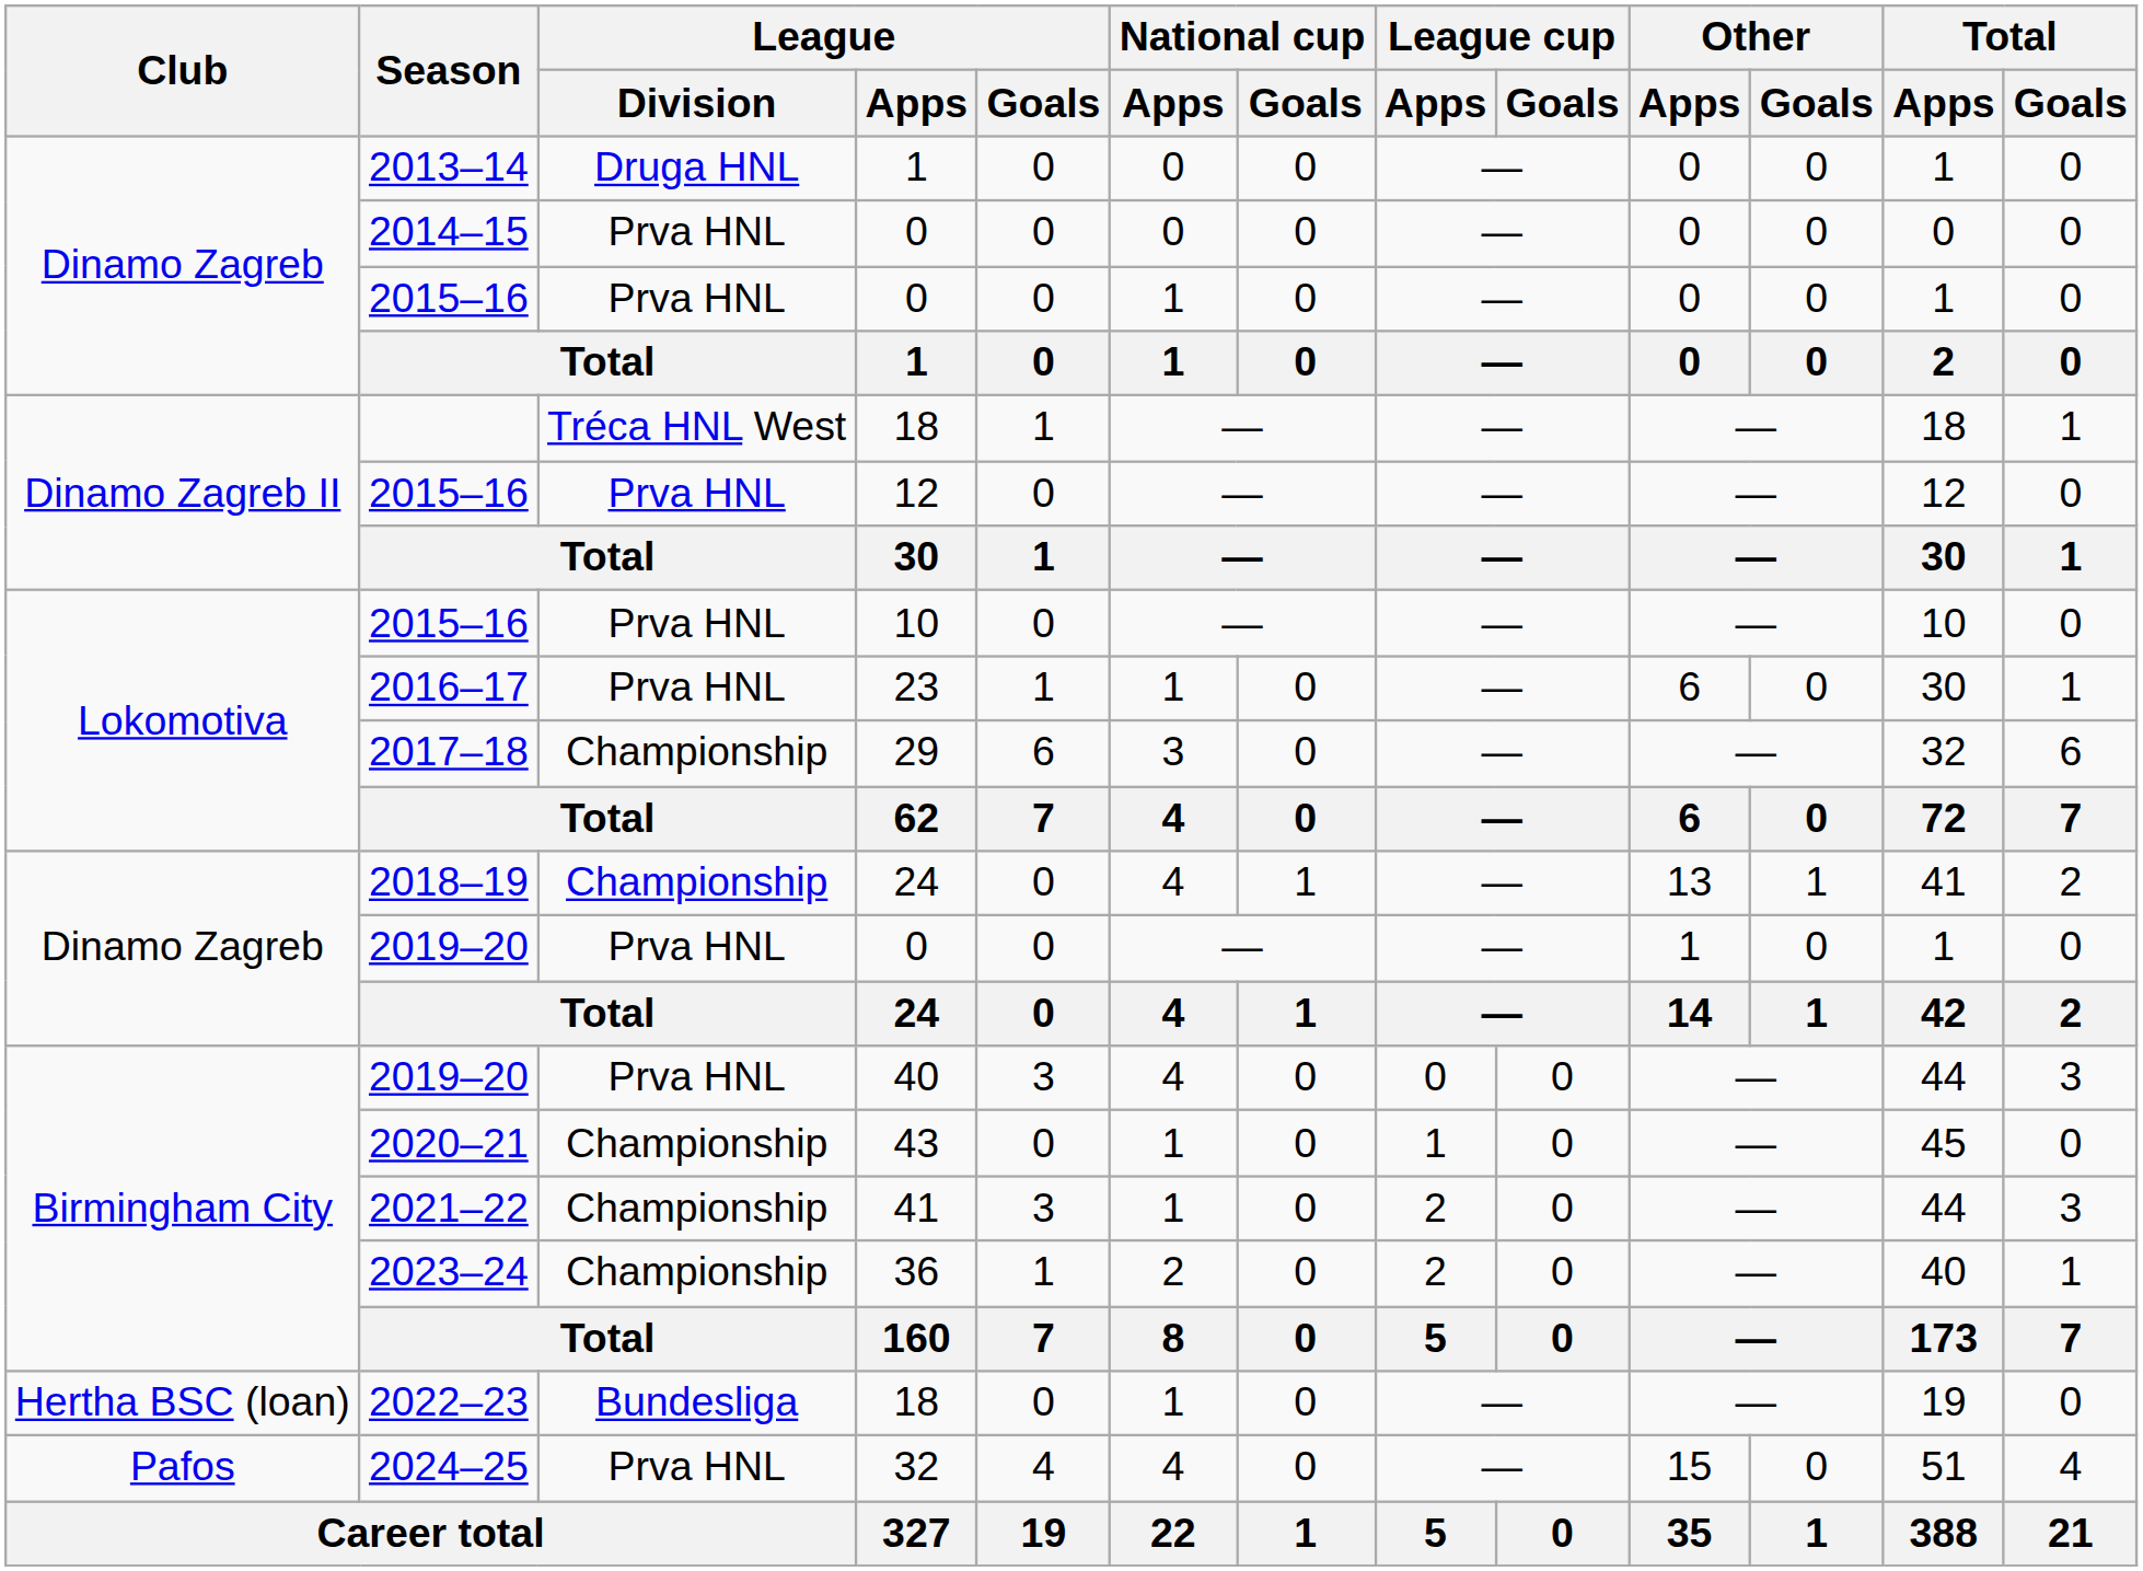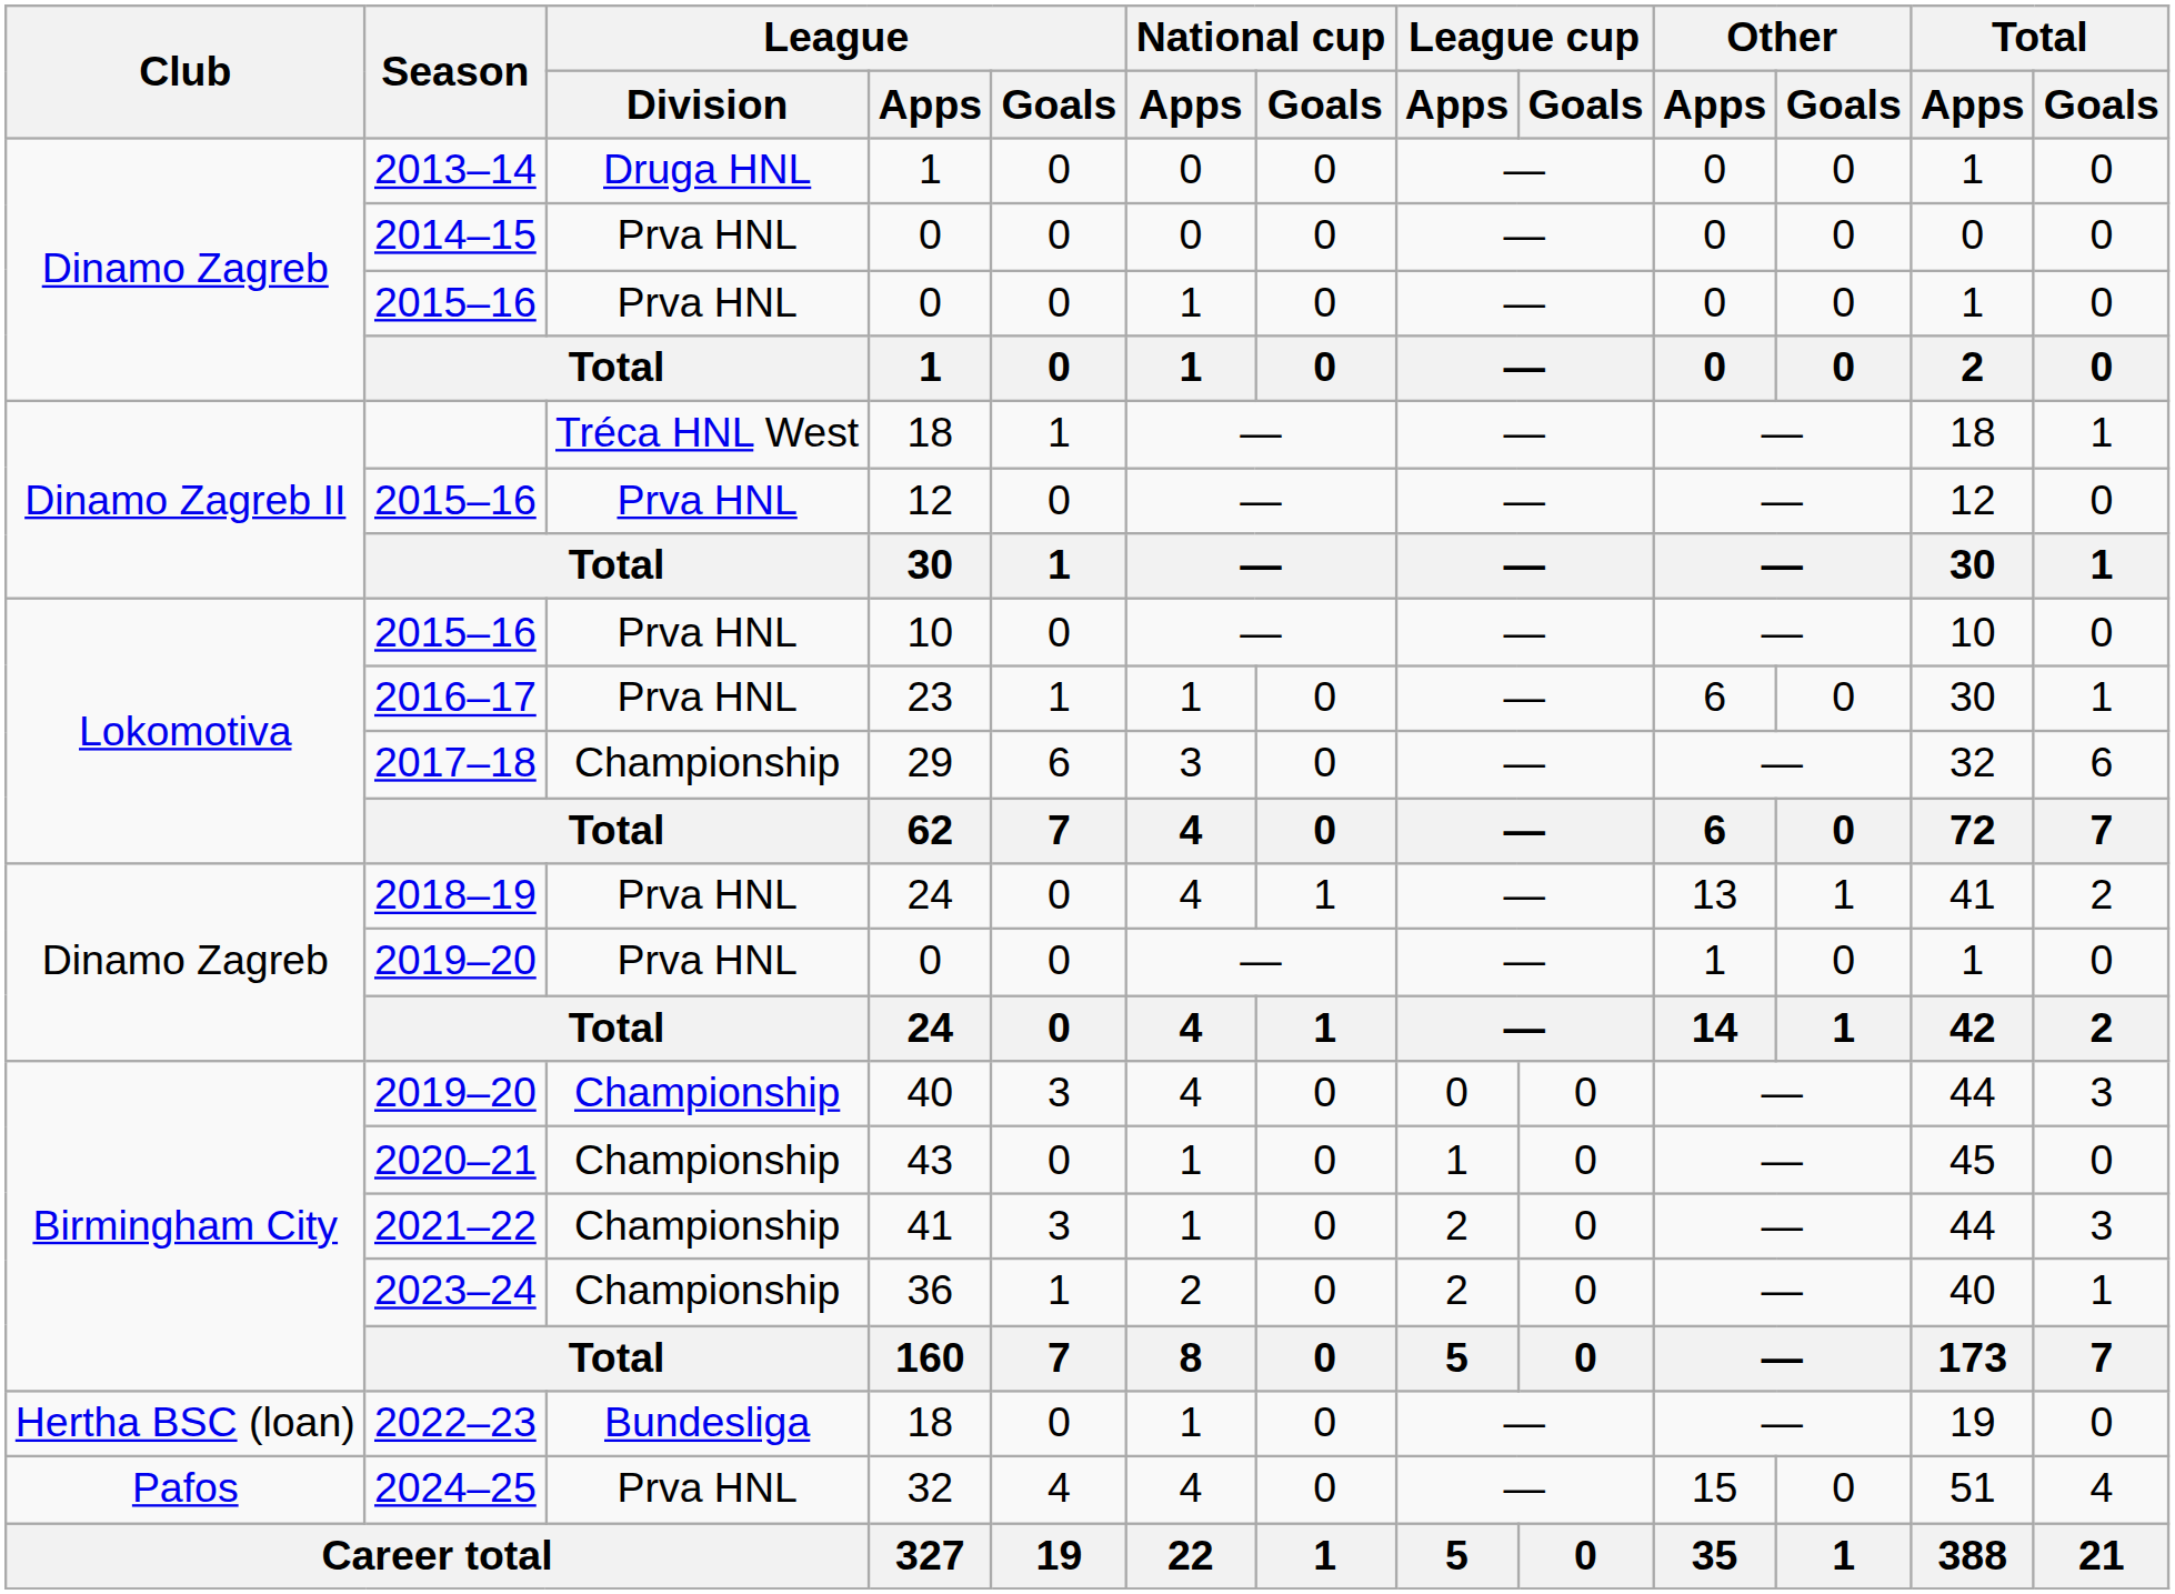2018–19 | League / Division: Championship -> Prva HNL
2019–20 / 40 | League / Division: Prva HNL -> Championship
